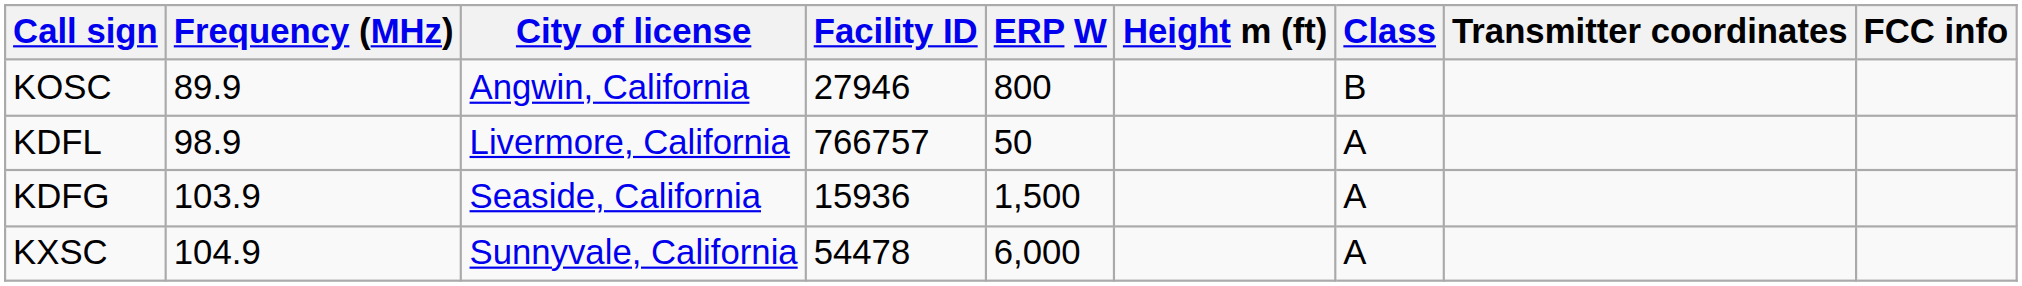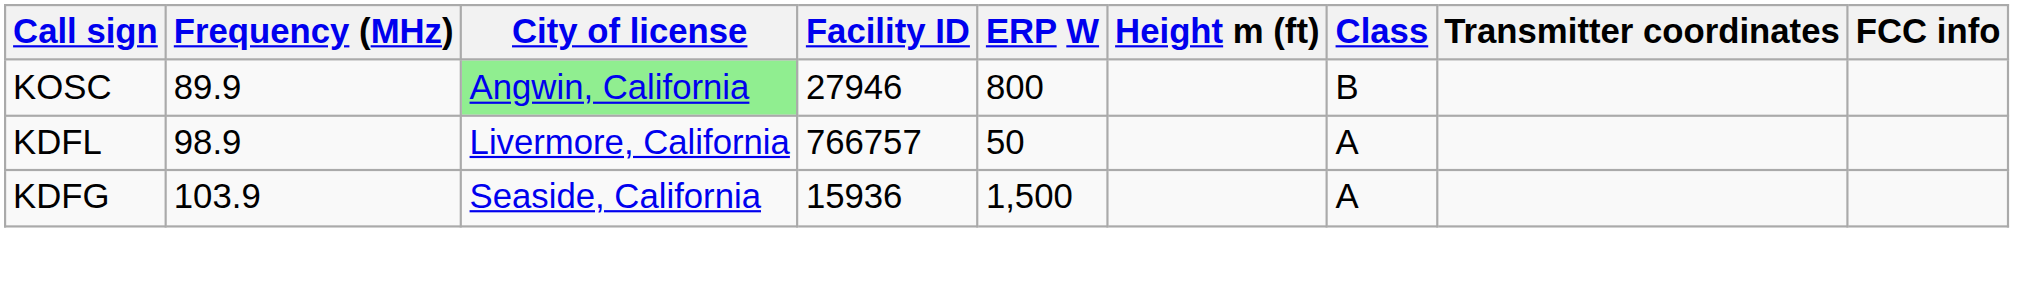KOSC | City of license: no background -> lightgreen background
- row: KXSC | 104.9 | Sunnyvale, California | 54478 | 6,000 | A
